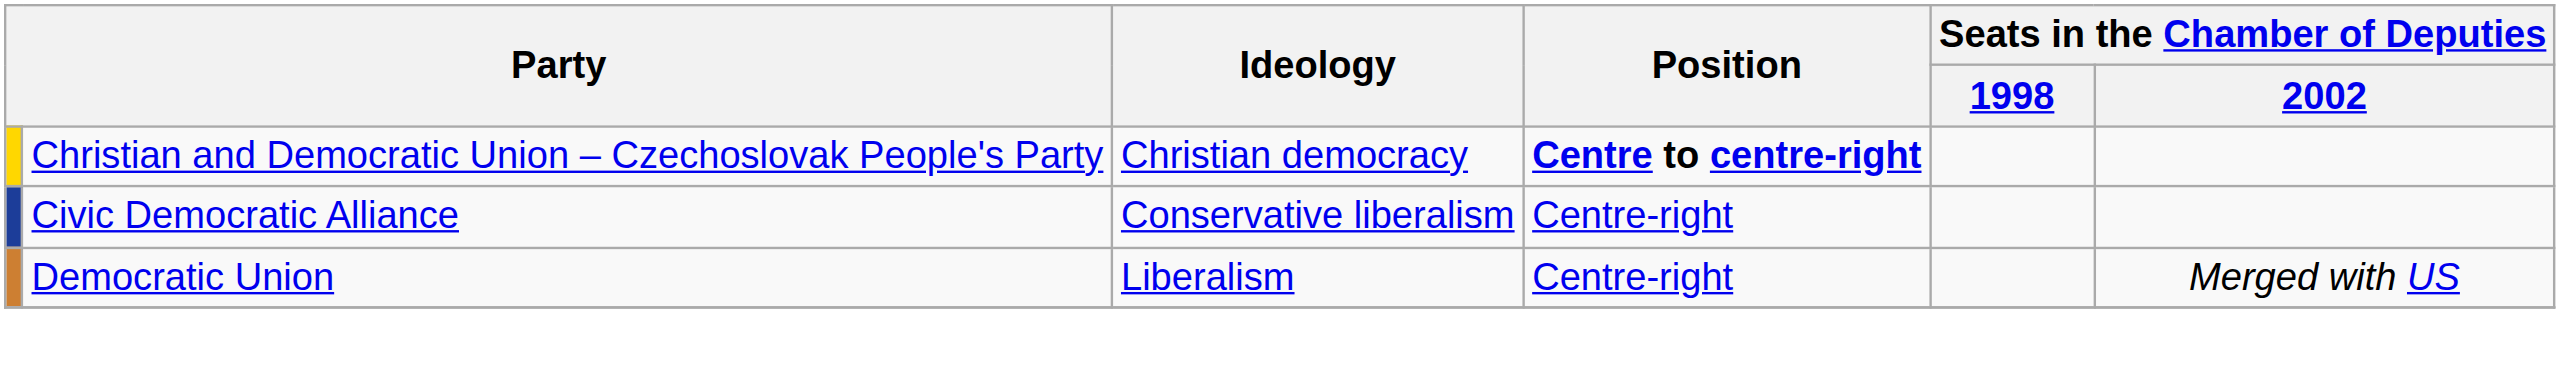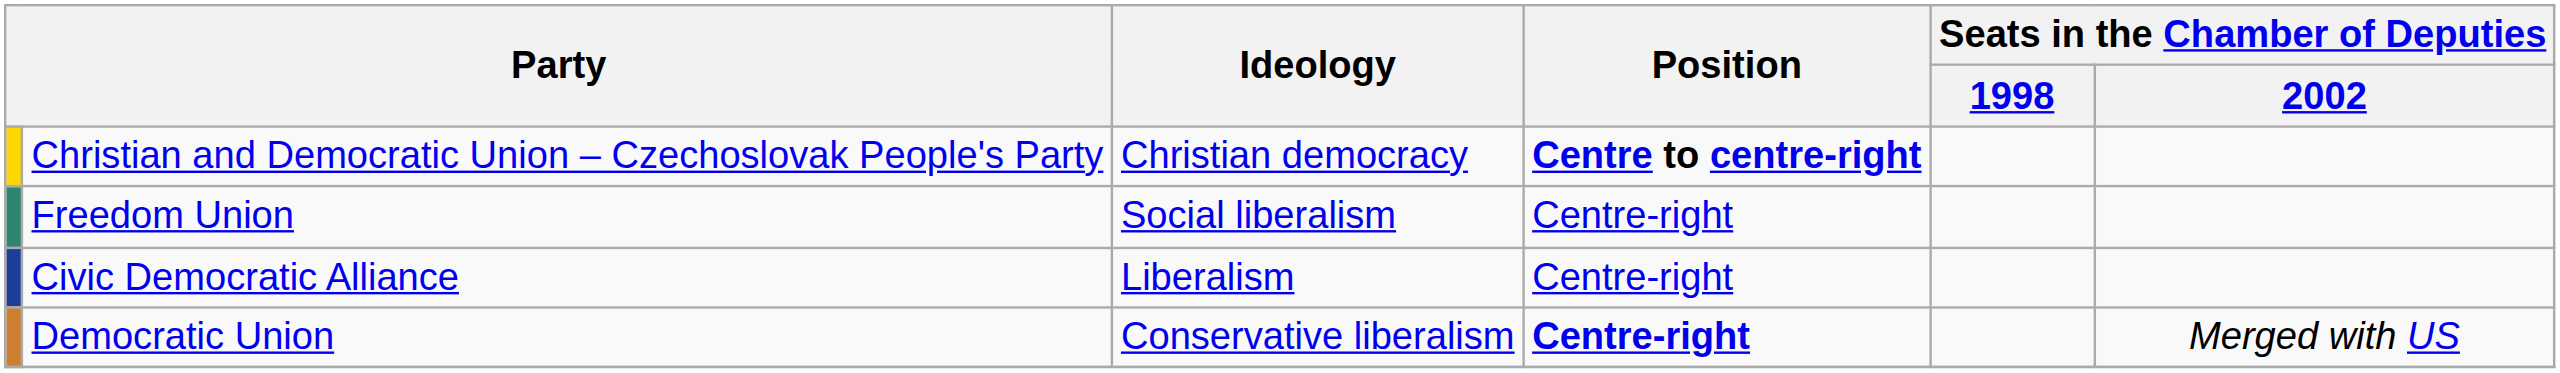+ row: Freedom Union | Social liberalism | Centre-right
Civic Democratic Alliance | Ideology: Conservative liberalism -> Liberalism
Democratic Union | Ideology: Liberalism -> Conservative liberalism
Democratic Union | Position: normal -> bold
